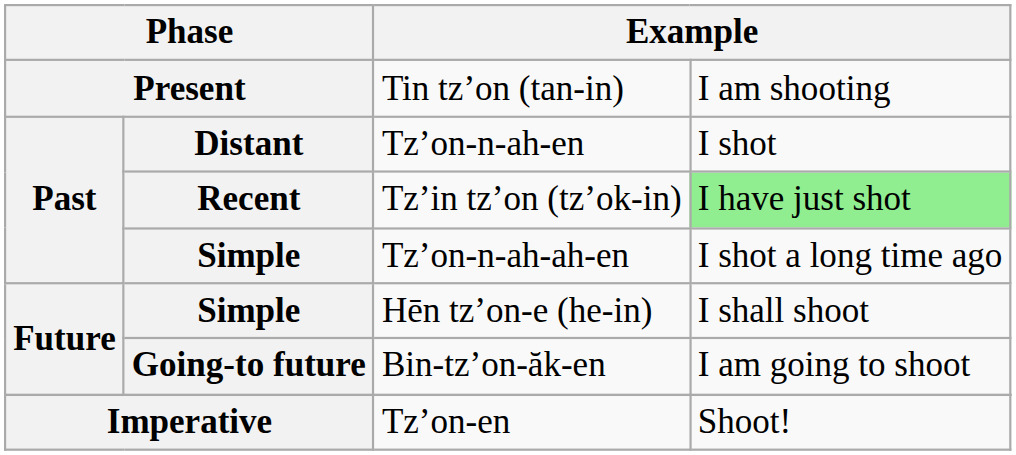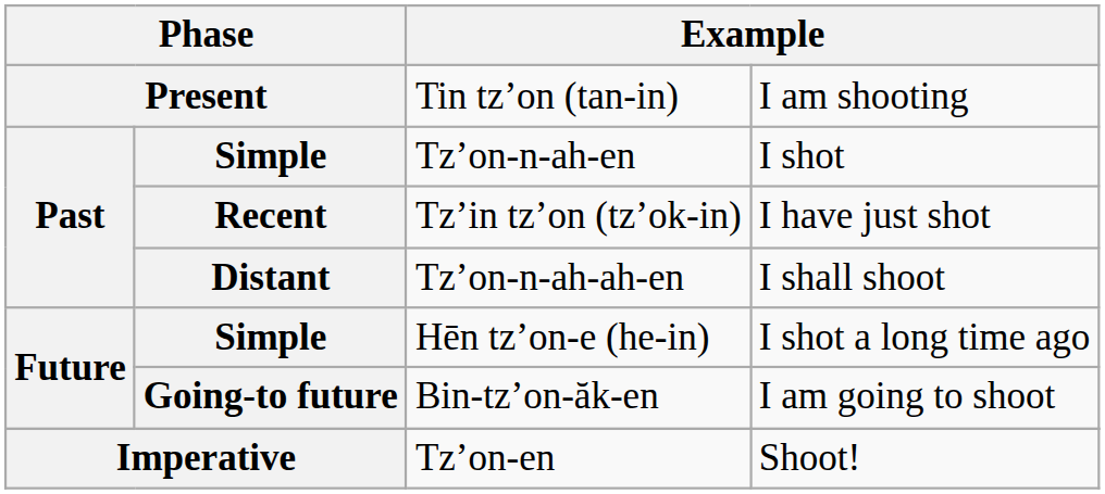Tzʼon-n-ah-en | column 2: Distant -> Simple
Tzʼin tzʼon (tzʼok-in) | column 4: lightgreen background -> no background
Tzʼon-n-ah-ah-en | column 2: Simple -> Distant
Tzʼon-n-ah-ah-en | column 4: I shot a long time ago -> I shall shoot
Hēn tzʼon-e (he-in) | column 4: I shall shoot -> I shot a long time ago
